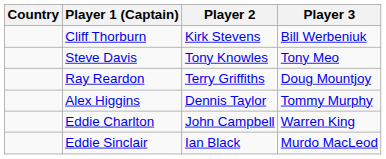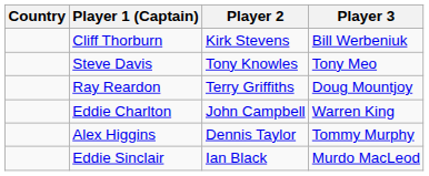rows swapped: Alex Higgins <-> Eddie Charlton
